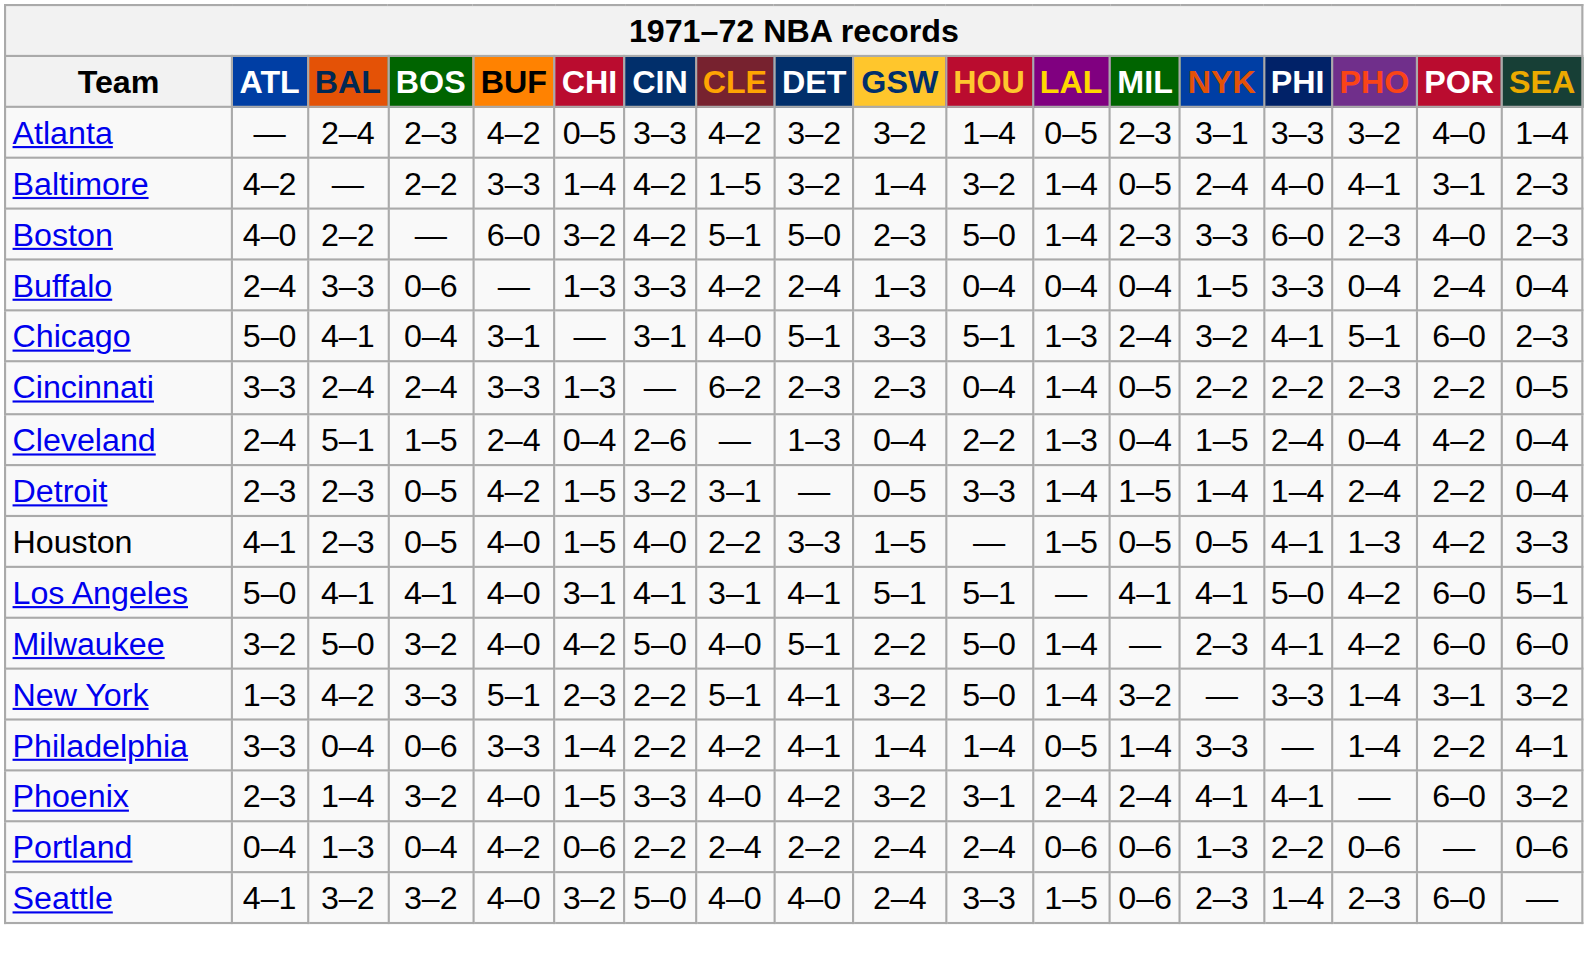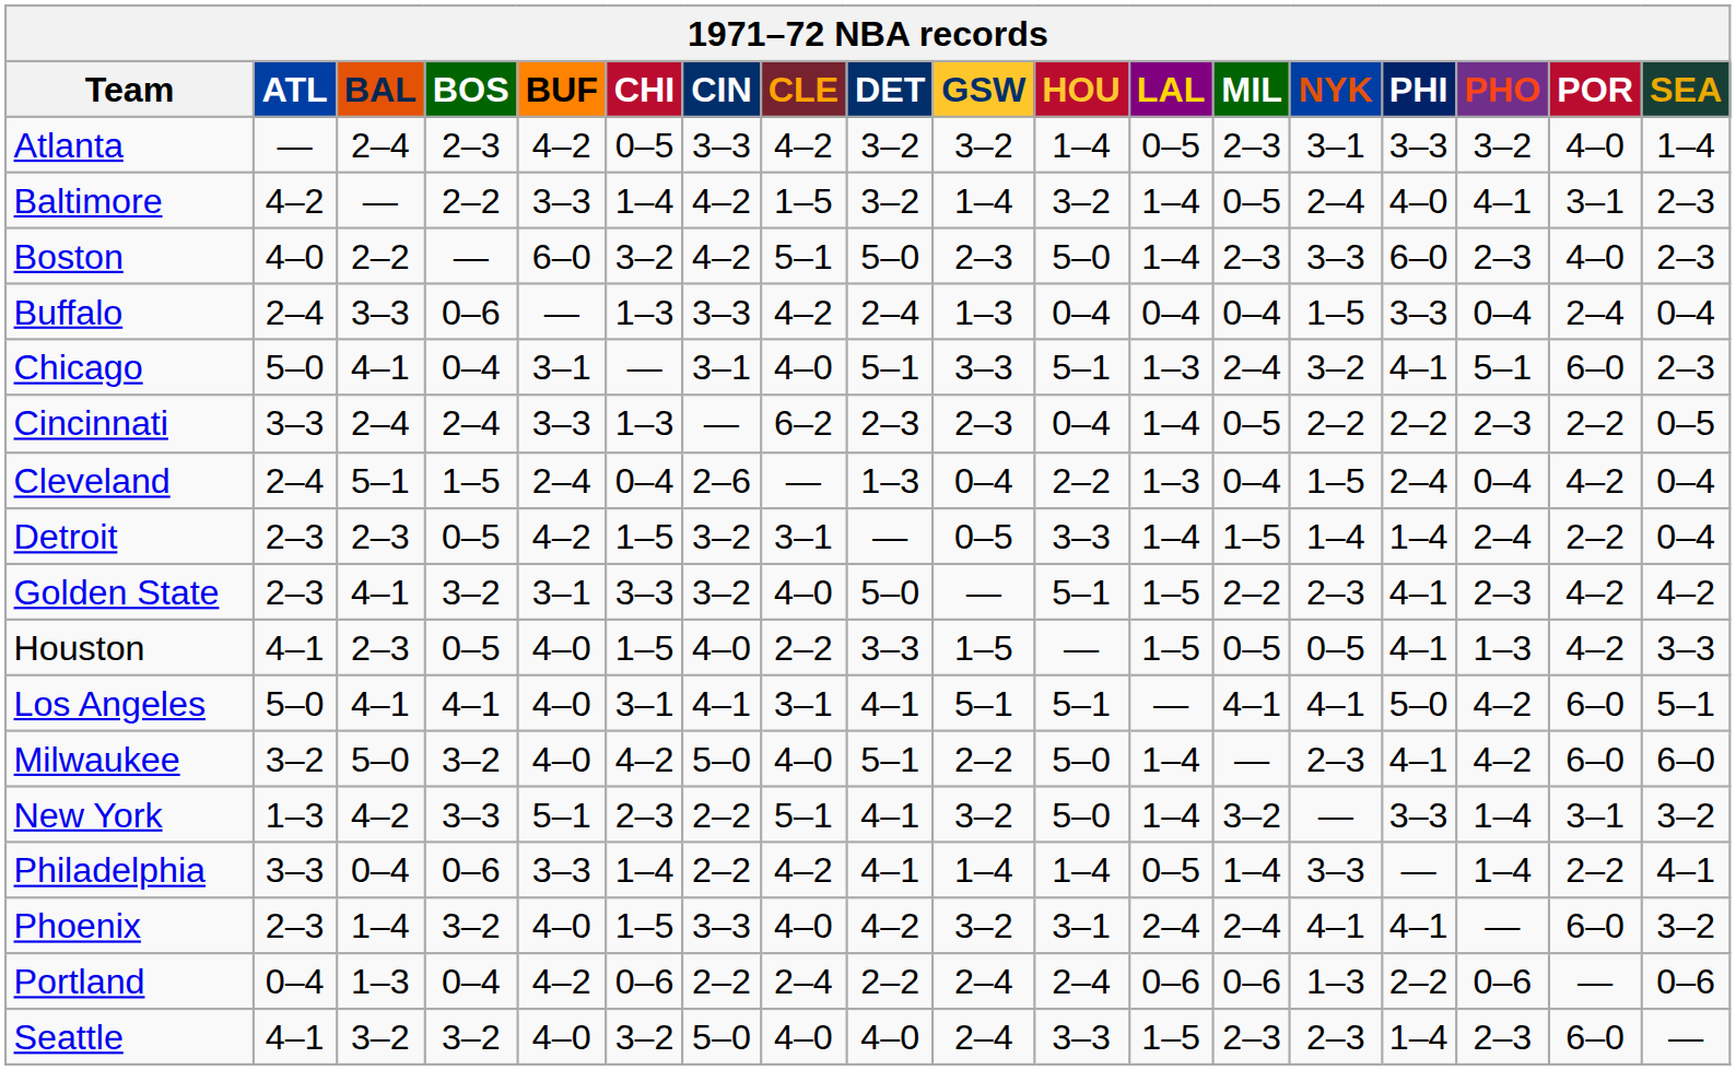+ row: Golden State | 2–3 | 4–1 | 3–2 | 3–1 | 3–3 | 3–2 | 4–0 | 5–0 | — | 5–1 | 1–5 | 2–2 | 2–3 | 4–1 | 2–3 | 4–2 | 4–2
Seattle | MIL: 0–6 -> 2–3
